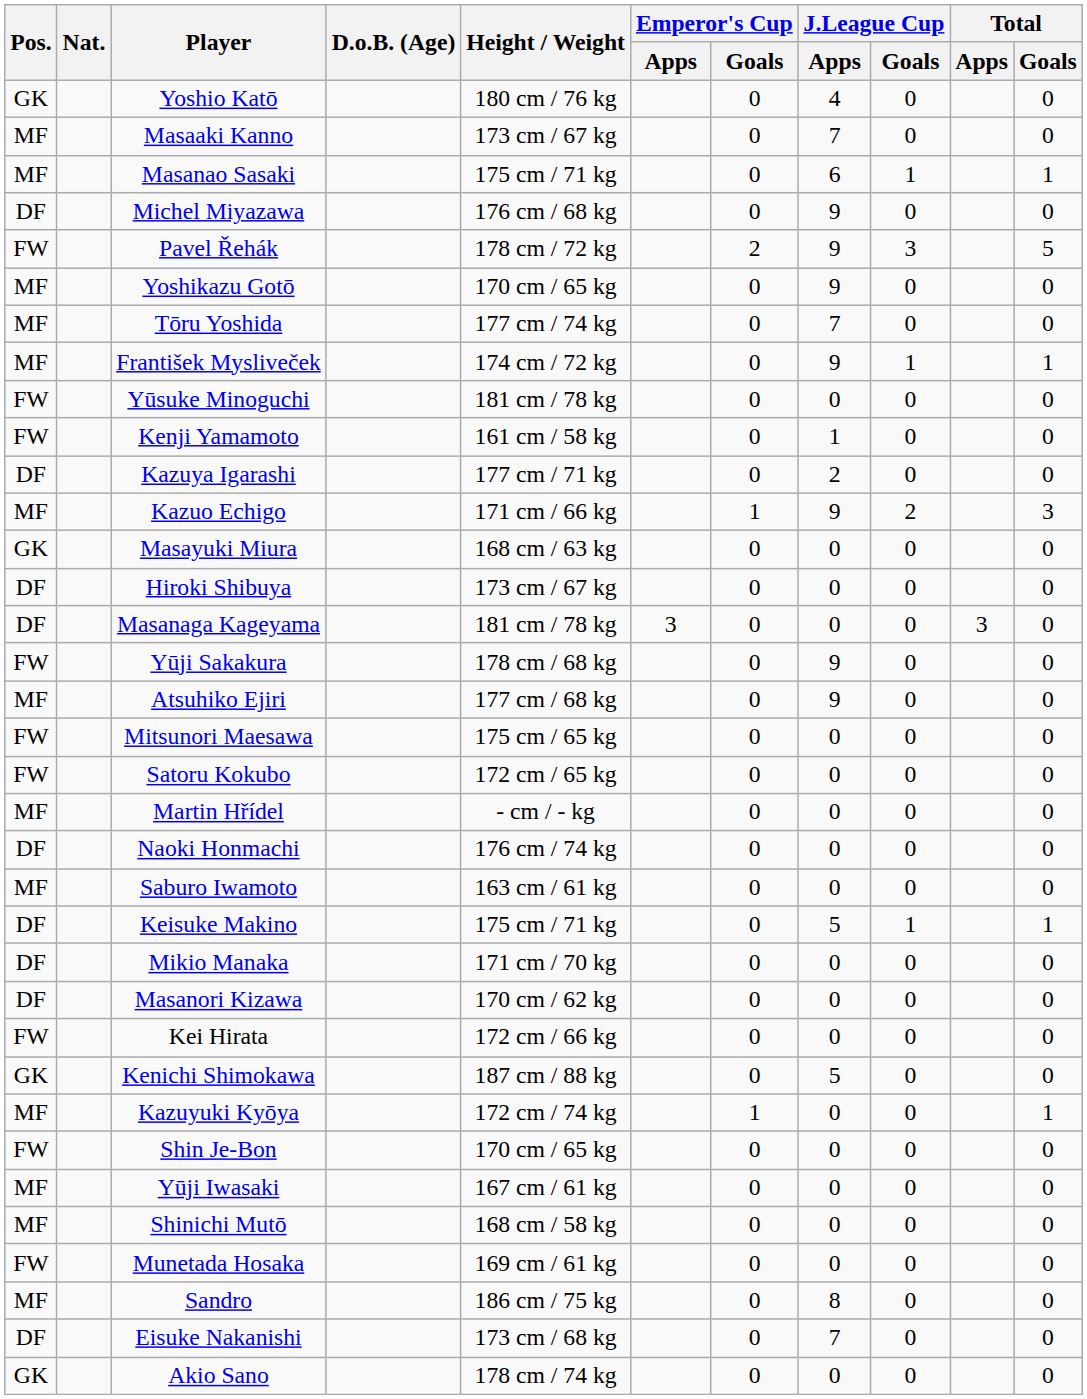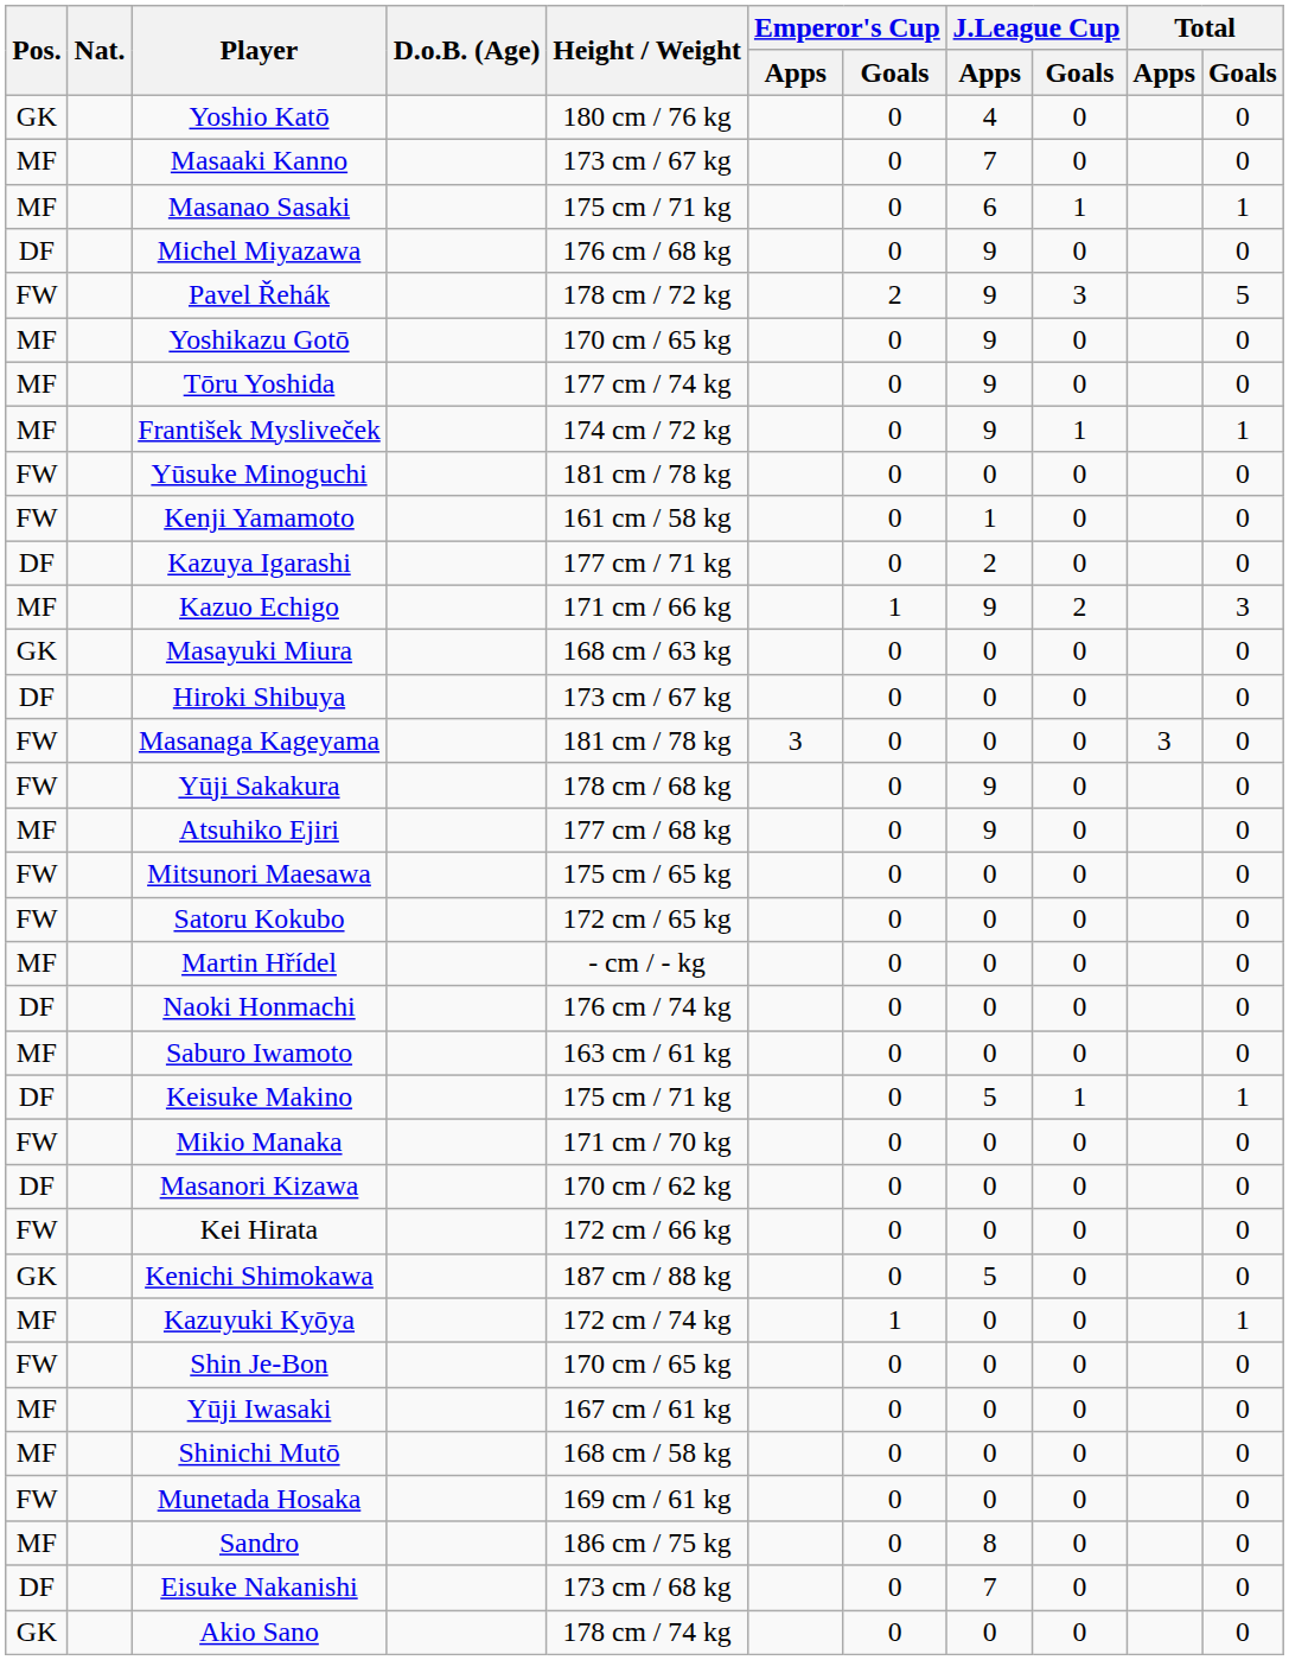Tōru Yoshida | J.League Cup / Apps: 7 -> 9
Masanaga Kageyama | Pos.: DF -> FW
Mikio Manaka | Pos.: DF -> FW
